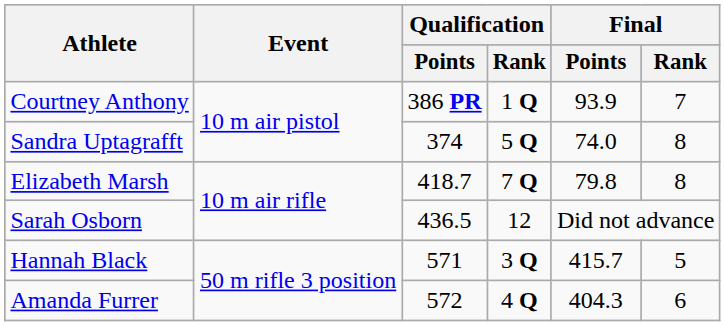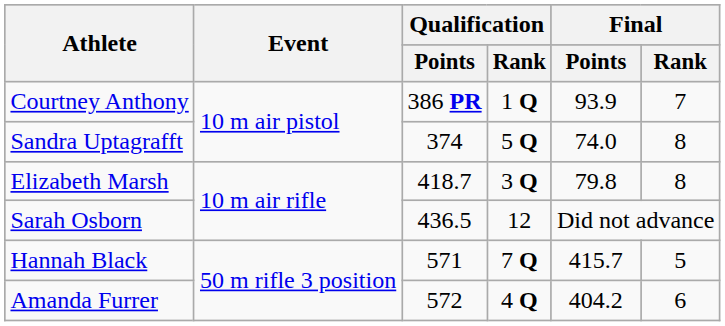Elizabeth Marsh | Qualification / Rank: 7 Q -> 3 Q
Hannah Black | Qualification / Rank: 3 Q -> 7 Q
Amanda Furrer | Final / Points: 404.3 -> 404.2
